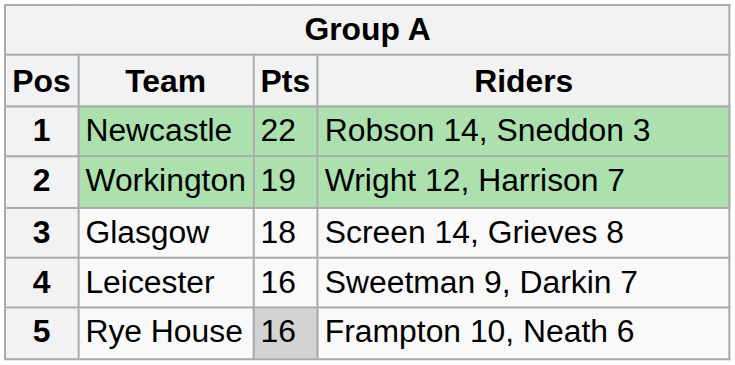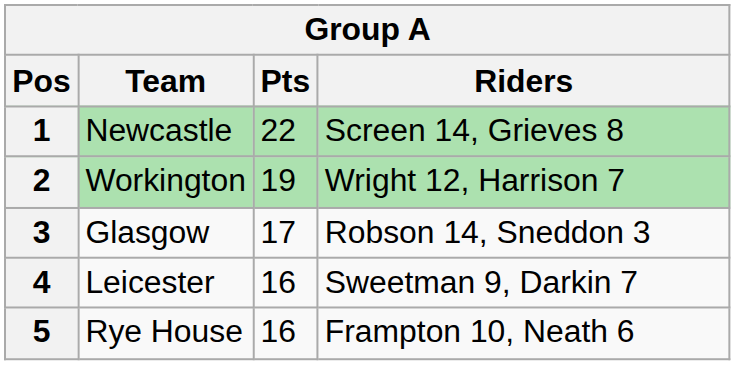1 | Riders: Robson 14, Sneddon 3 -> Screen 14, Grieves 8
3 | Pts: 18 -> 17
3 | Riders: Screen 14, Grieves 8 -> Robson 14, Sneddon 3
5 | Pts: lightgrey background -> no background
